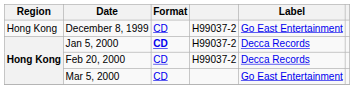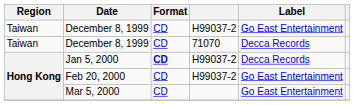December 8, 1999 / H99037-2 | Region: Hong Kong -> Taiwan
+ row: Taiwan | December 8, 1999 | CD | 71070 | Decca Records
Feb 20, 2000 | Label: Decca Records -> Go East Entertainment
